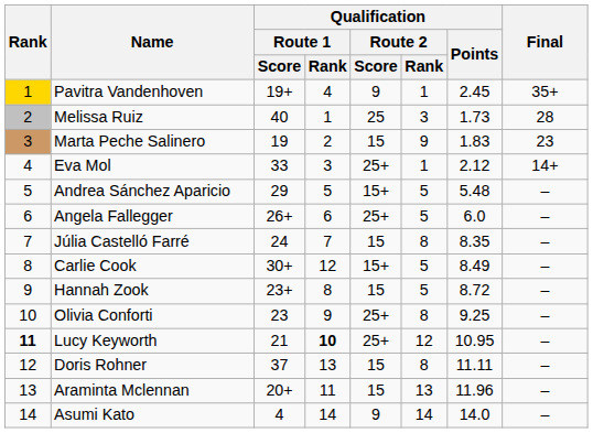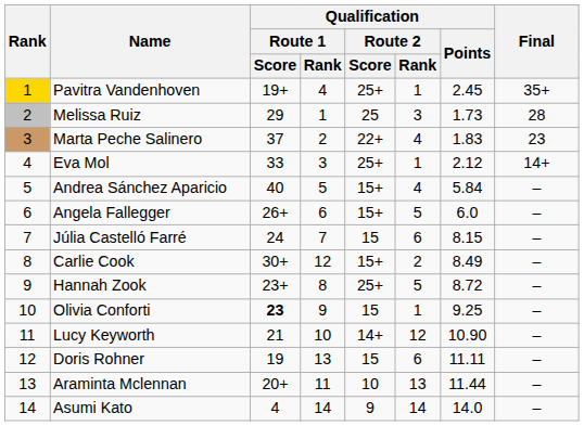Pavitra Vandenhoven | Qualification / Route 2 / Score: 9 -> 25+
Melissa Ruiz | Qualification / Route 1 / Score: 40 -> 29
Marta Peche Salinero | Qualification / Route 1 / Score: 19 -> 37
Marta Peche Salinero | Qualification / Route 2 / Score: 15 -> 22+
Marta Peche Salinero | Qualification / Route 2 / Rank: 9 -> 4
Andrea Sánchez Aparicio | Qualification / Route 1 / Score: 29 -> 40
Andrea Sánchez Aparicio | Qualification / Route 2 / Rank: 5 -> 4
Andrea Sánchez Aparicio | Qualification / Points: 5.48 -> 5.84
Angela Fallegger | Qualification / Route 2 / Score: 25+ -> 15+
Júlia Castelló Farré | Qualification / Route 2 / Rank: 8 -> 6
Júlia Castelló Farré | Qualification / Points: 8.35 -> 8.15
Carlie Cook | Qualification / Route 2 / Rank: 5 -> 2
Hannah Zook | Qualification / Route 2 / Score: 15 -> 25+
Olivia Conforti | Qualification / Route 1 / Score: normal -> bold
Olivia Conforti | Qualification / Route 2 / Score: 25+ -> 15
Olivia Conforti | Qualification / Route 2 / Rank: 8 -> 1
Lucy Keyworth | Rank: bold -> normal
Lucy Keyworth | Qualification / Route 1 / Rank: bold -> normal
Lucy Keyworth | Qualification / Route 2 / Score: 25+ -> 14+
Lucy Keyworth | Qualification / Points: 10.95 -> 10.90
Doris Rohner | Qualification / Route 1 / Score: 37 -> 19
Doris Rohner | Qualification / Route 2 / Rank: 8 -> 6
Araminta Mclennan | Qualification / Route 2 / Score: 15 -> 10
Araminta Mclennan | Qualification / Points: 11.96 -> 11.44
